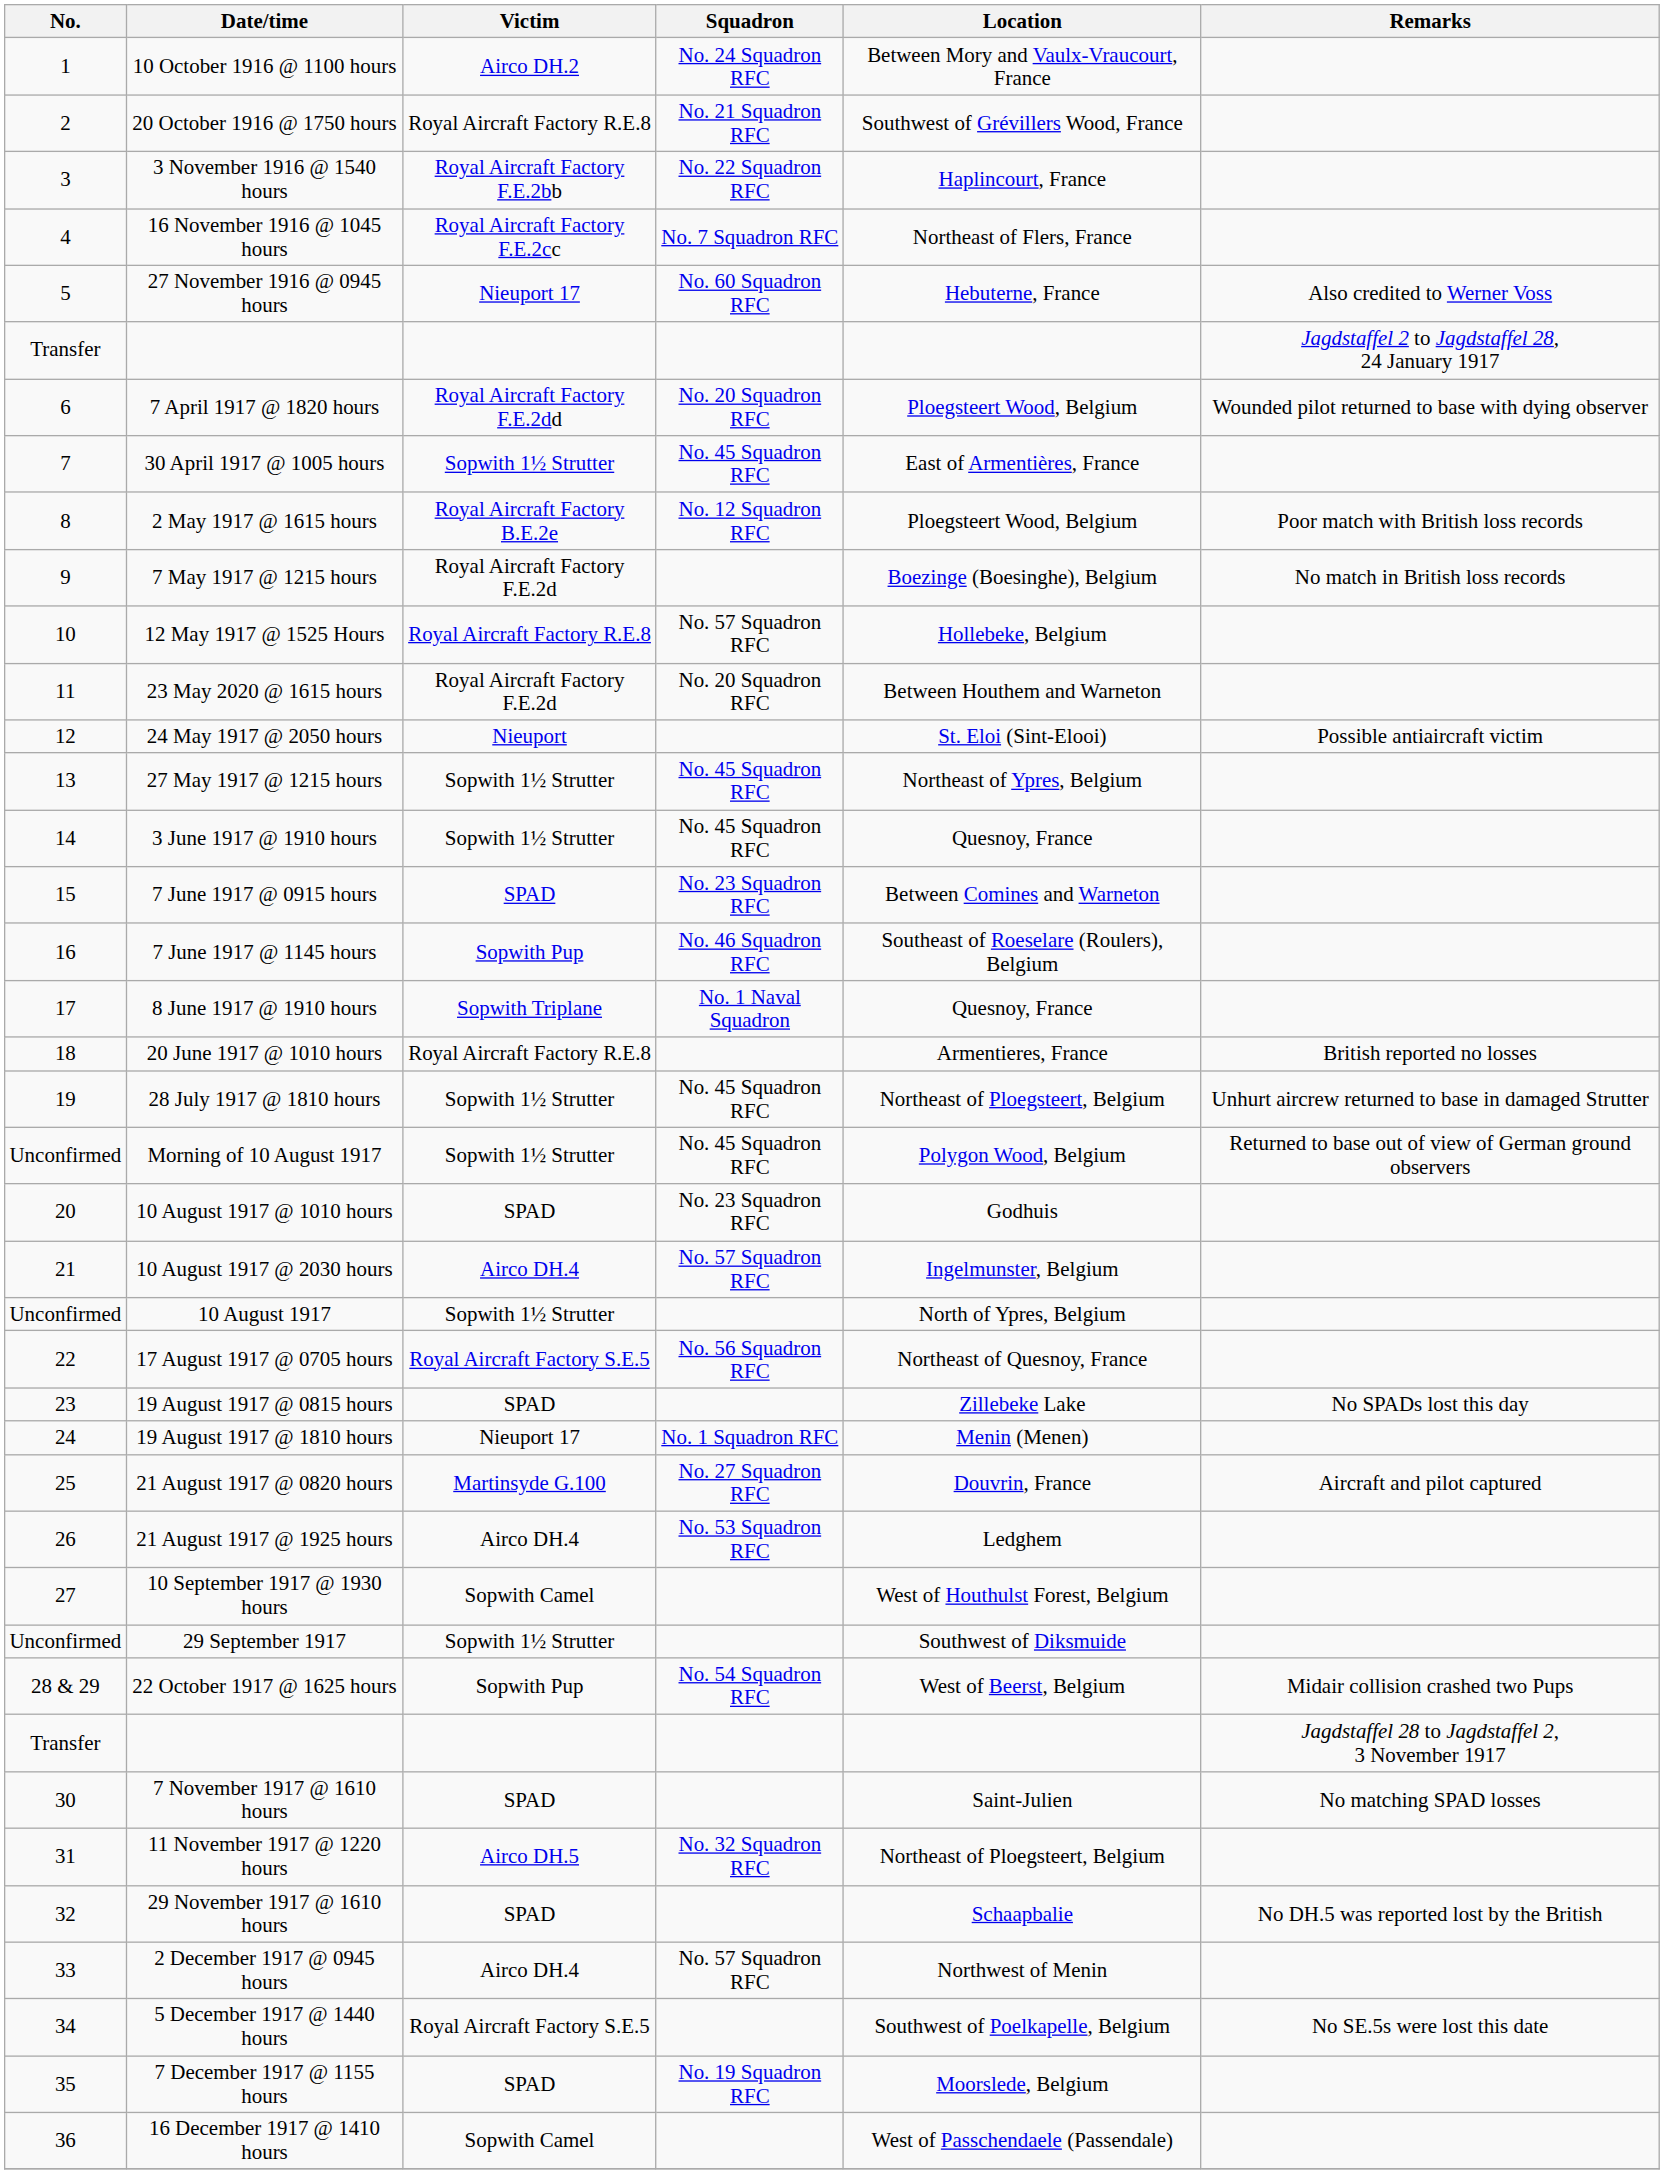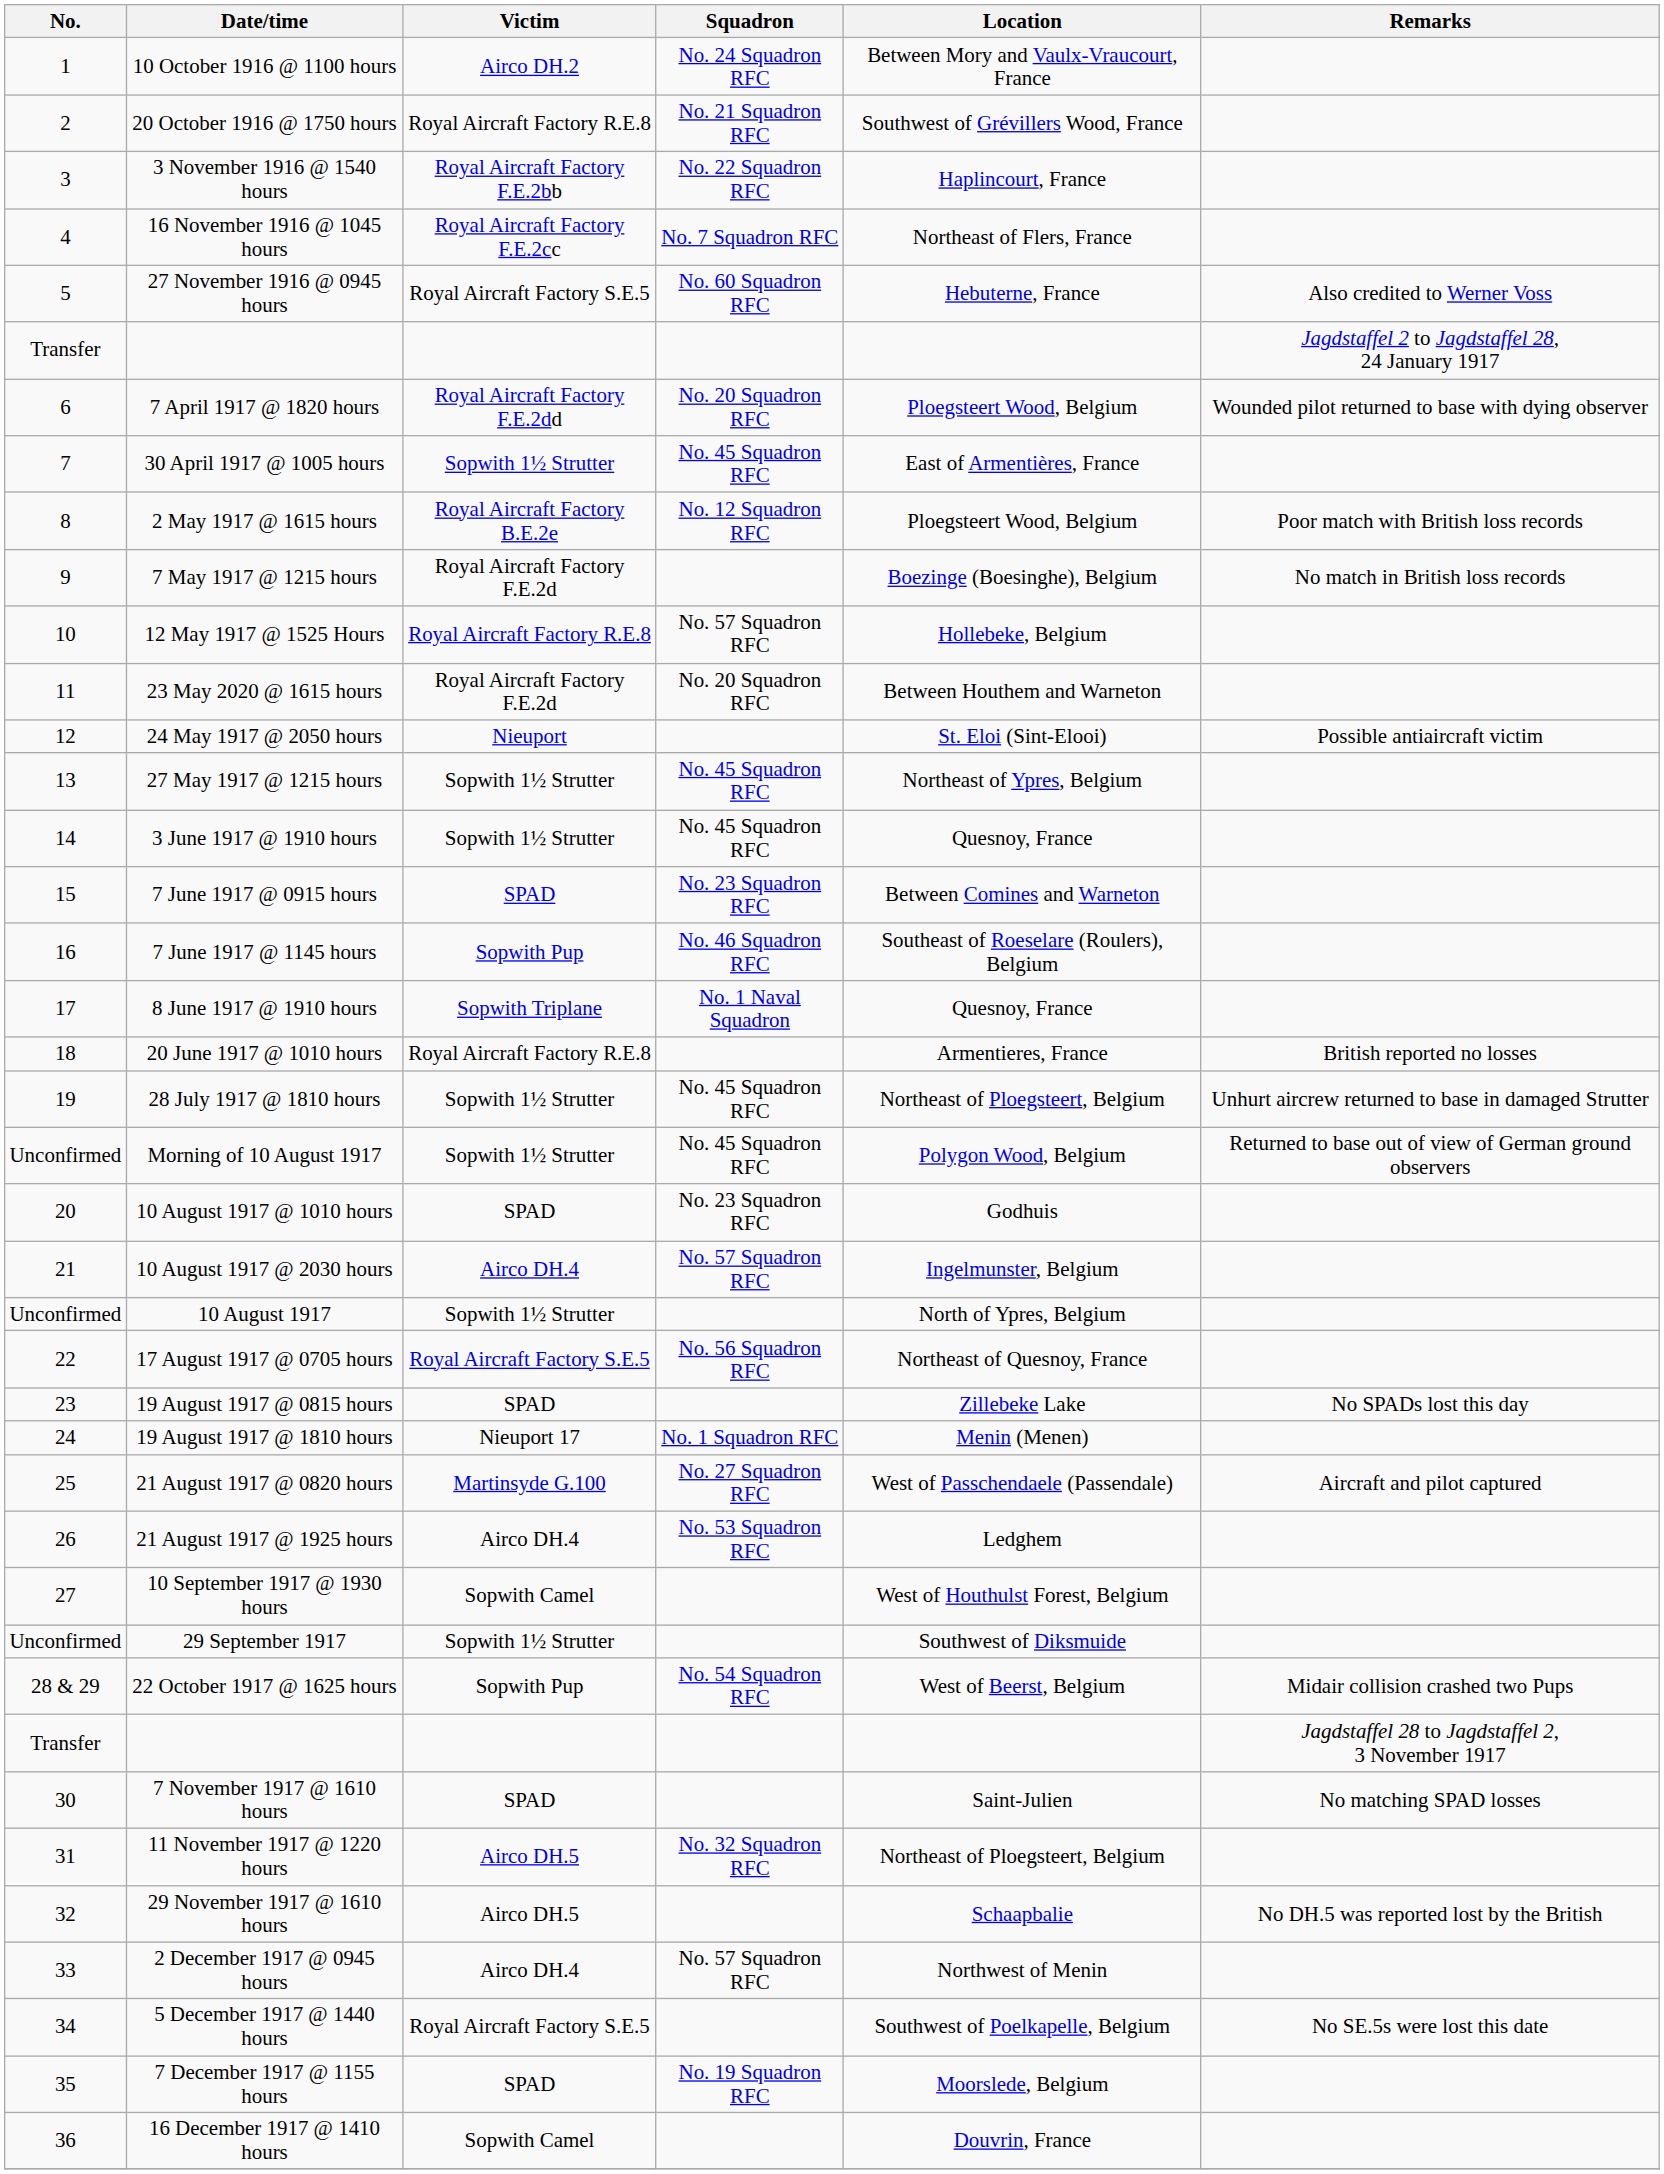27 November 1916 @ 0945 hours | Victim: Nieuport 17 -> Royal Aircraft Factory S.E.5
21 August 1917 @ 0820 hours | Location: Douvrin, France -> West of Passchendaele (Passendale)
29 November 1917 @ 1610 hours | Victim: SPAD -> Airco DH.5
16 December 1917 @ 1410 hours | Location: West of Passchendaele (Passendale) -> Douvrin, France
